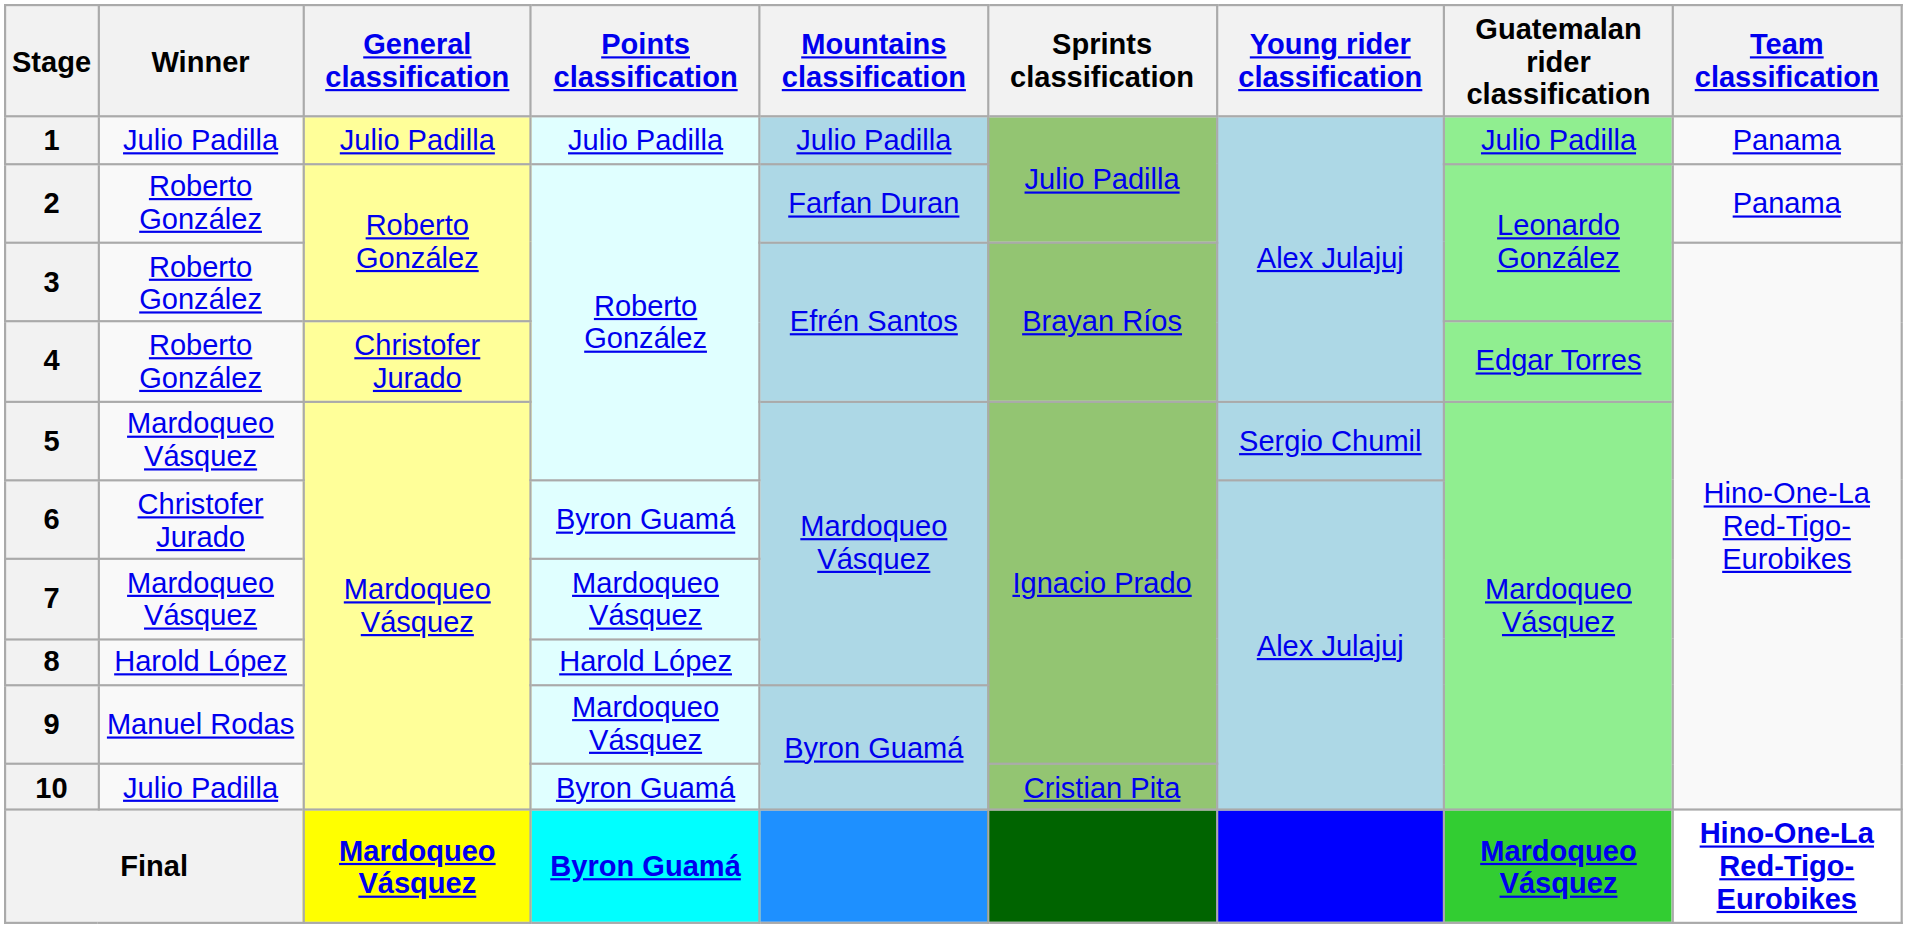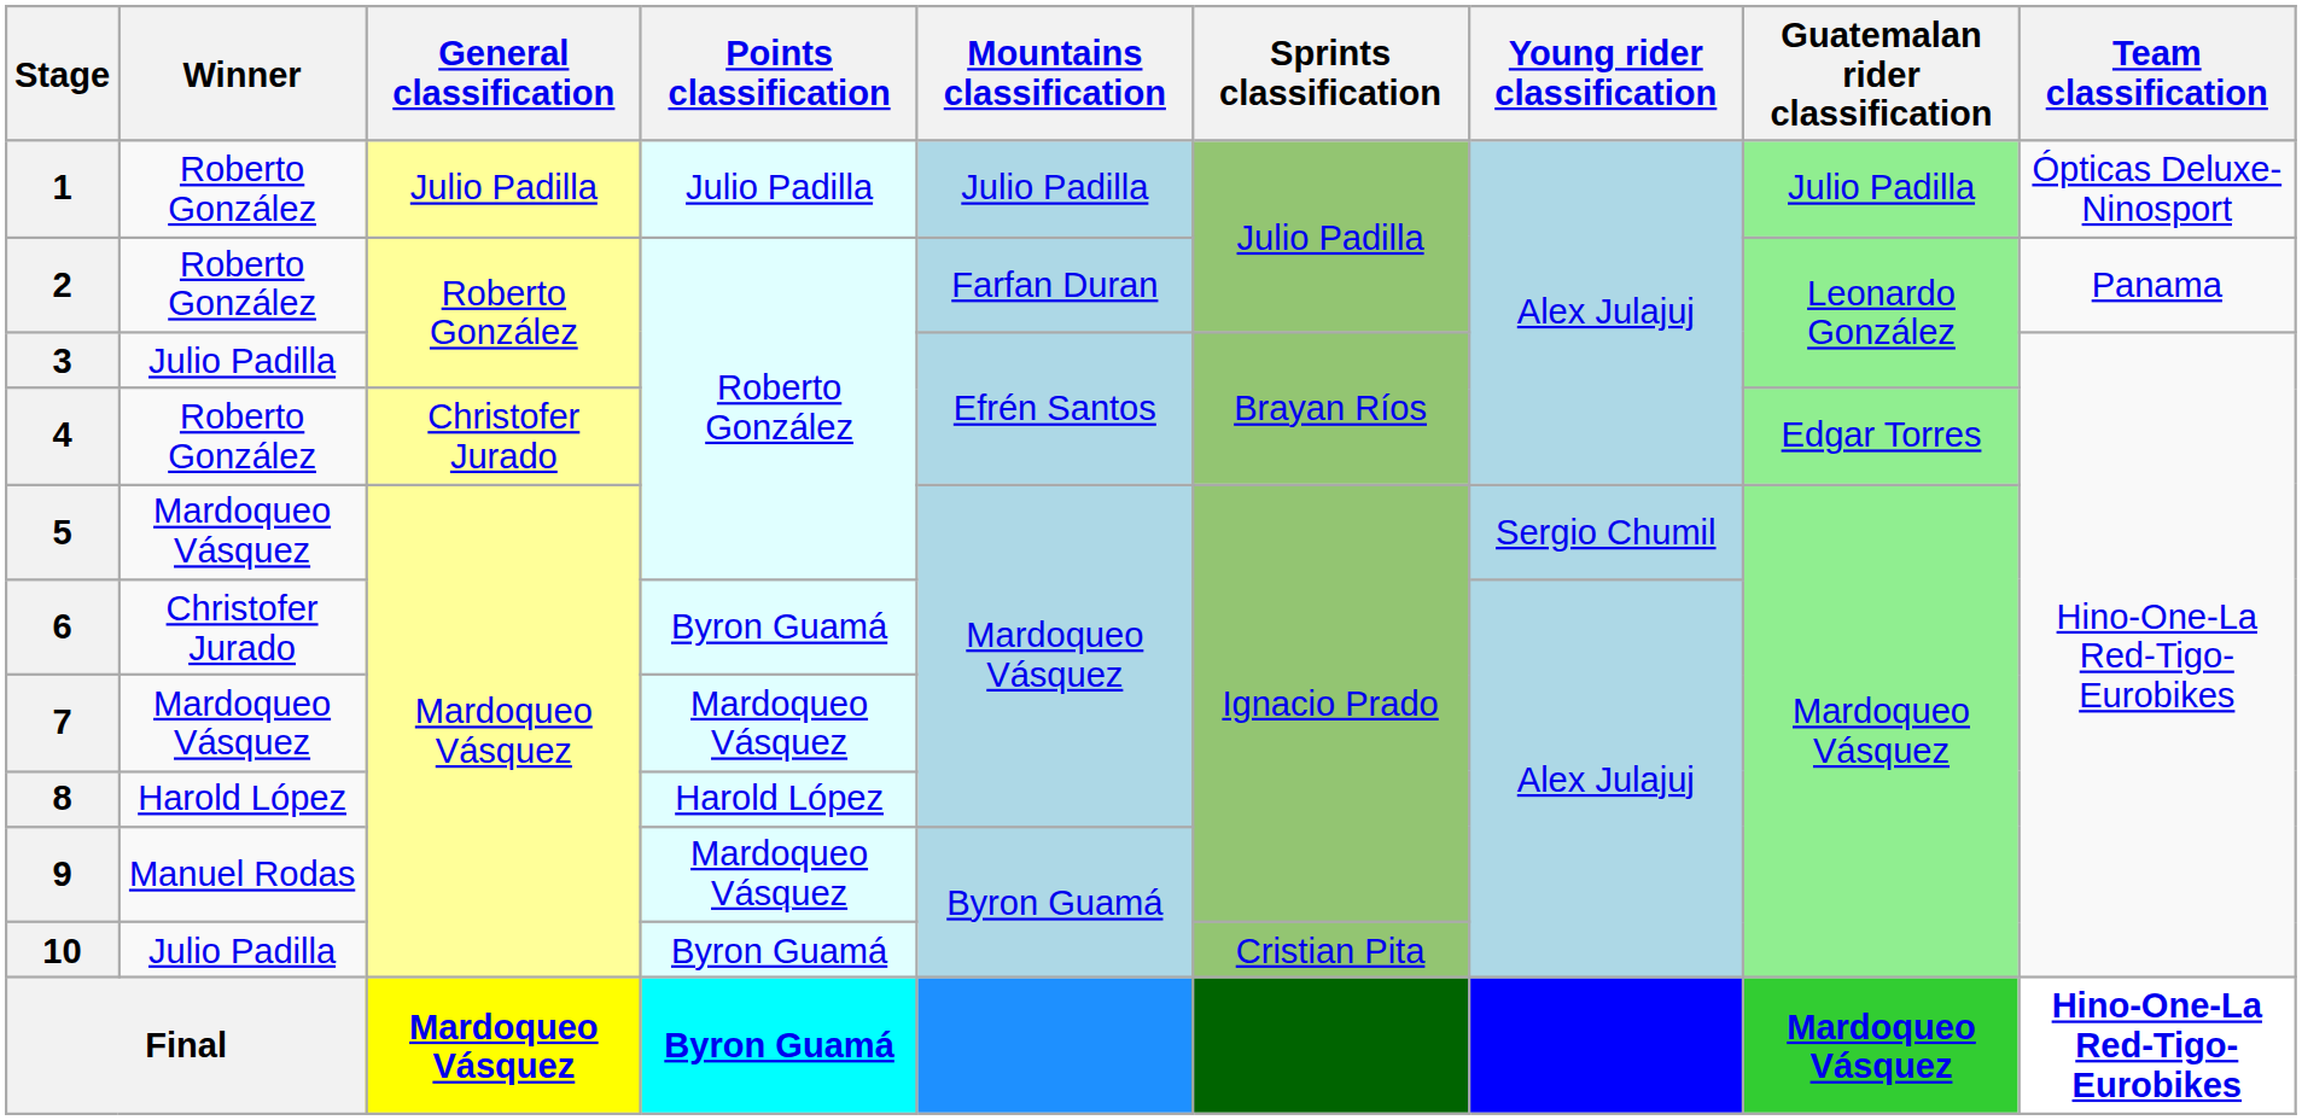1 | Winner: Julio Padilla -> Roberto González
1 | Team classification: Panama -> Ópticas Deluxe-Ninosport
3 | Winner: Roberto González -> Julio Padilla
